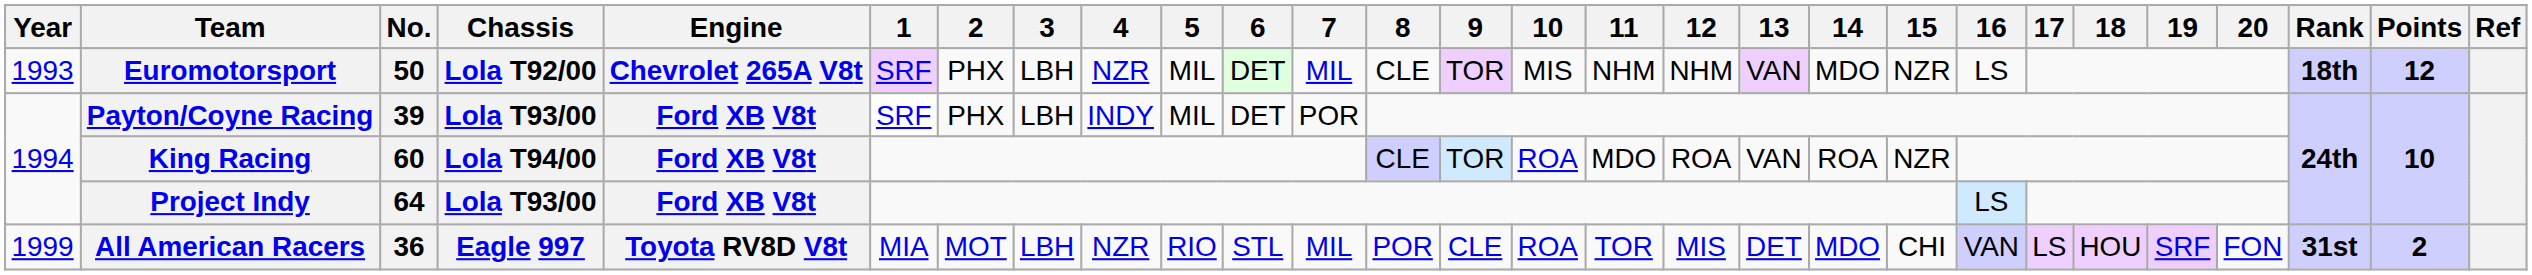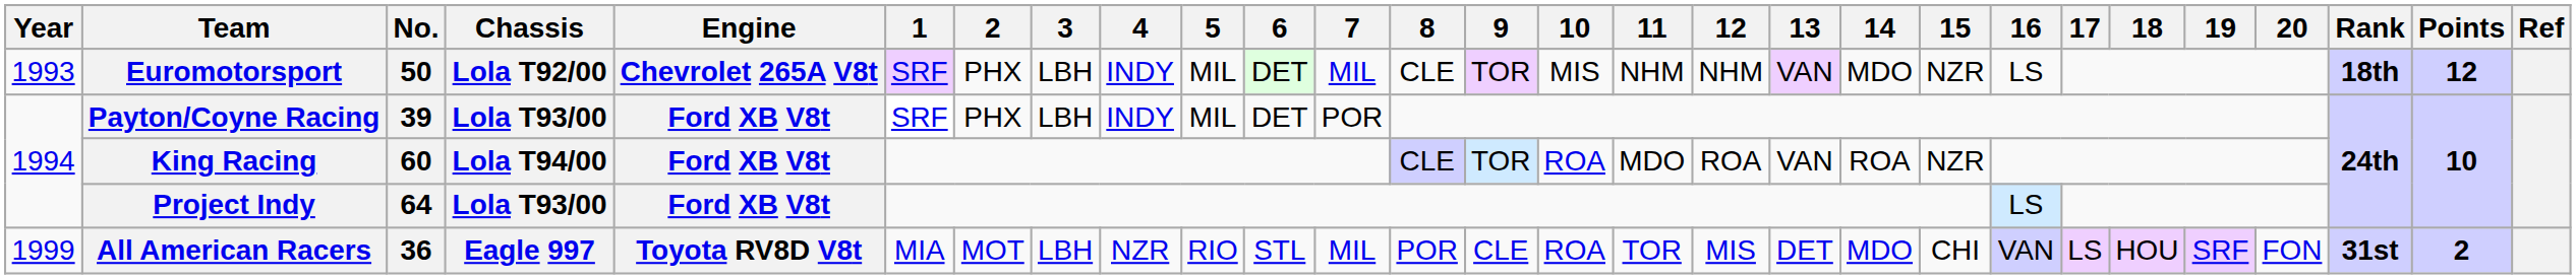Euromotorsport | 4: NZR -> INDY
